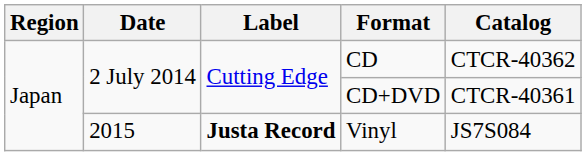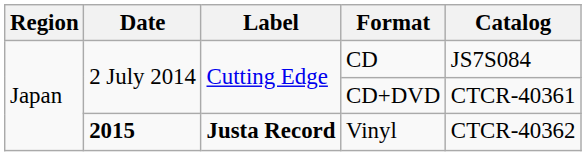CD | Catalog: CTCR-40362 -> JS7S084
Vinyl | Date: normal -> bold
Vinyl | Catalog: JS7S084 -> CTCR-40362
